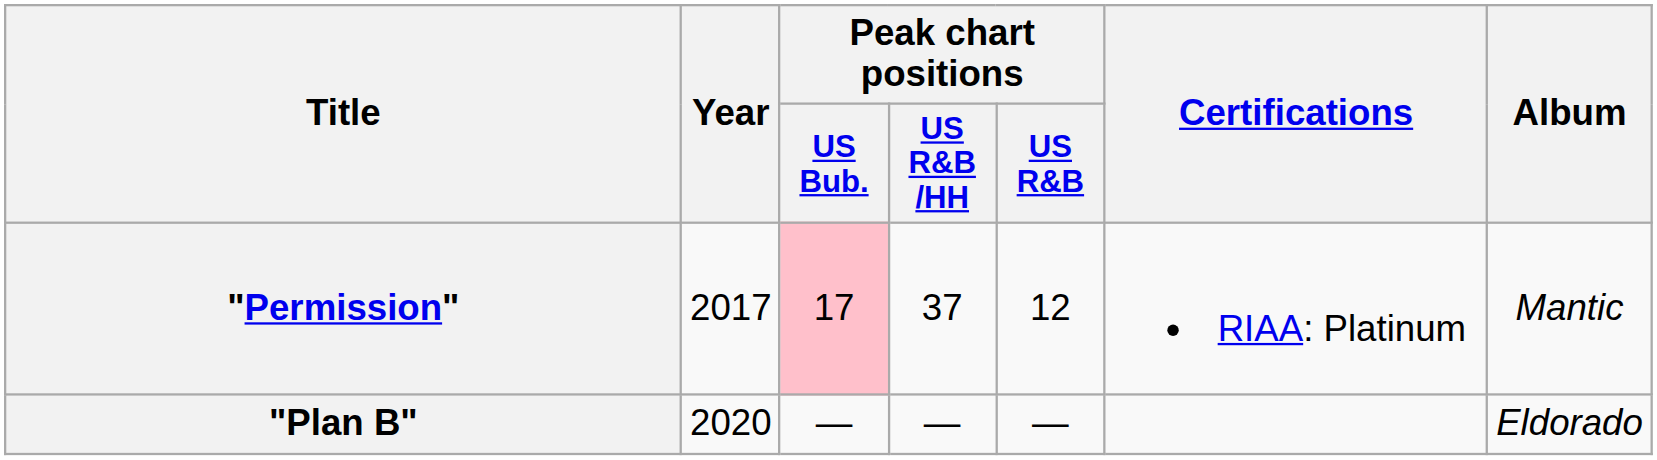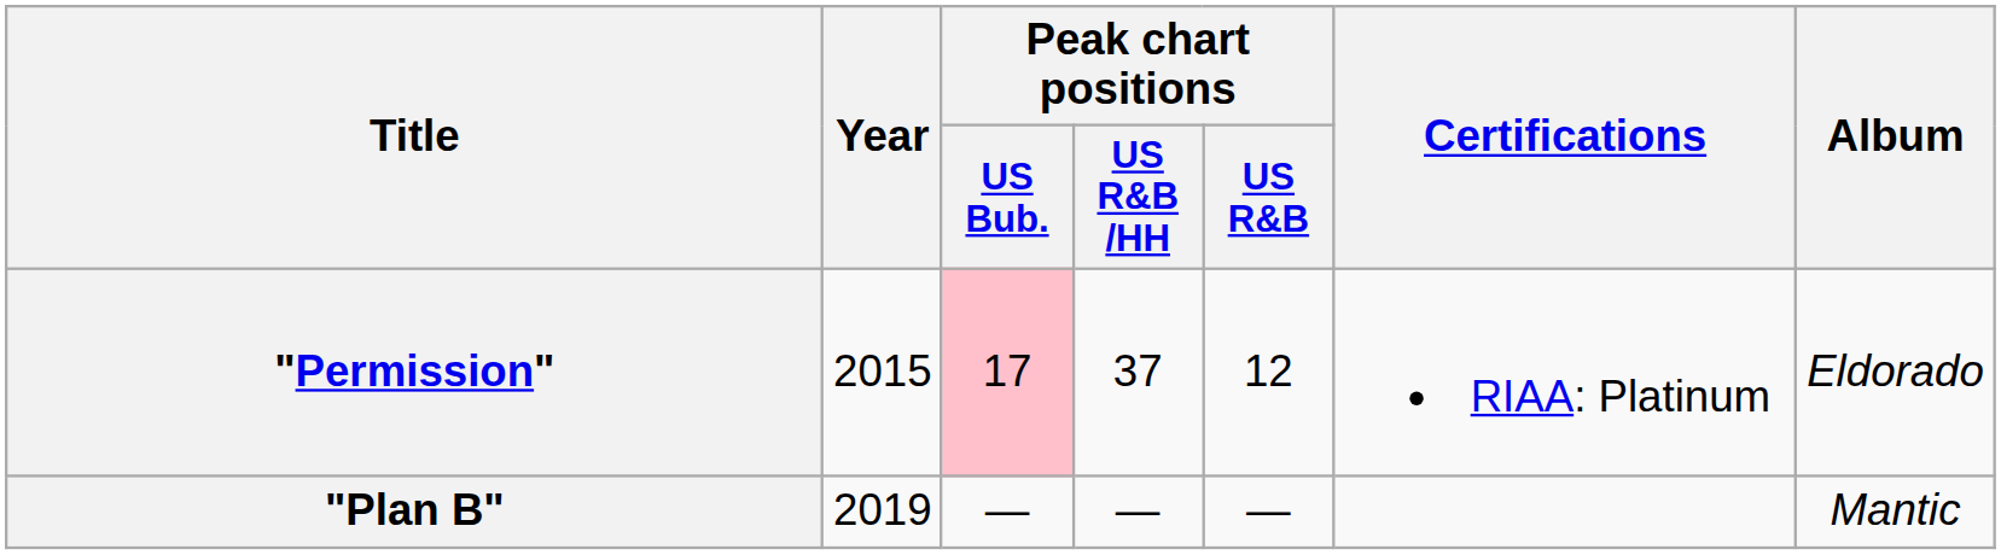"Permission" | Year: 2017 -> 2015
"Permission" | Album: Mantic -> Eldorado
"Plan B" | Year: 2020 -> 2019
"Plan B" | Album: Eldorado -> Mantic
